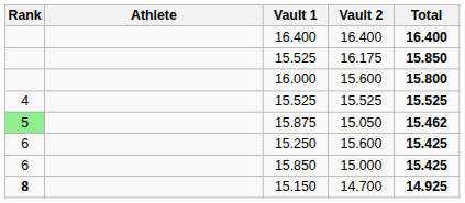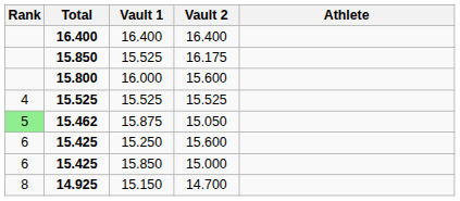columns swapped: Athlete <-> Total
15.150 | Rank: bold -> normal
